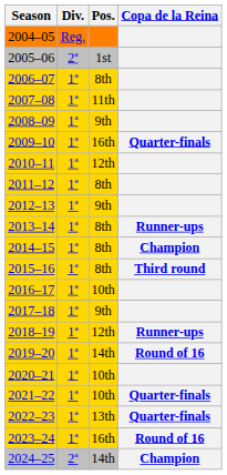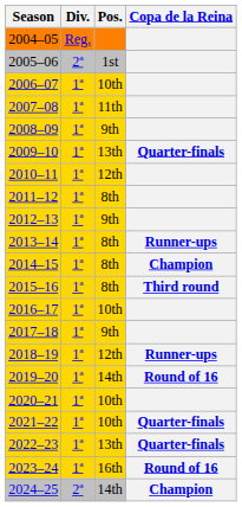2006–07 | Pos.: 8th -> 10th
2009–10 | Pos.: 16th -> 13th
